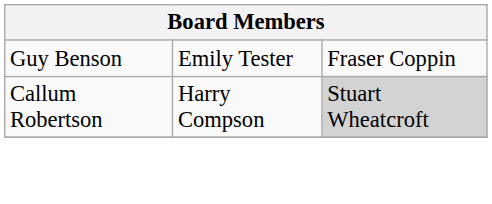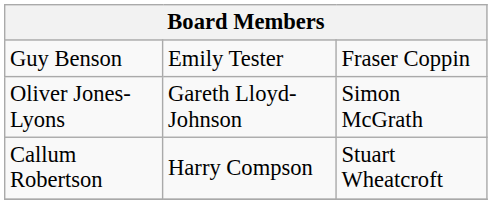+ row: Oliver Jones-Lyons | Gareth Lloyd-Johnson | Simon McGrath
Callum Robertson | column 3: lightgrey background -> no background
